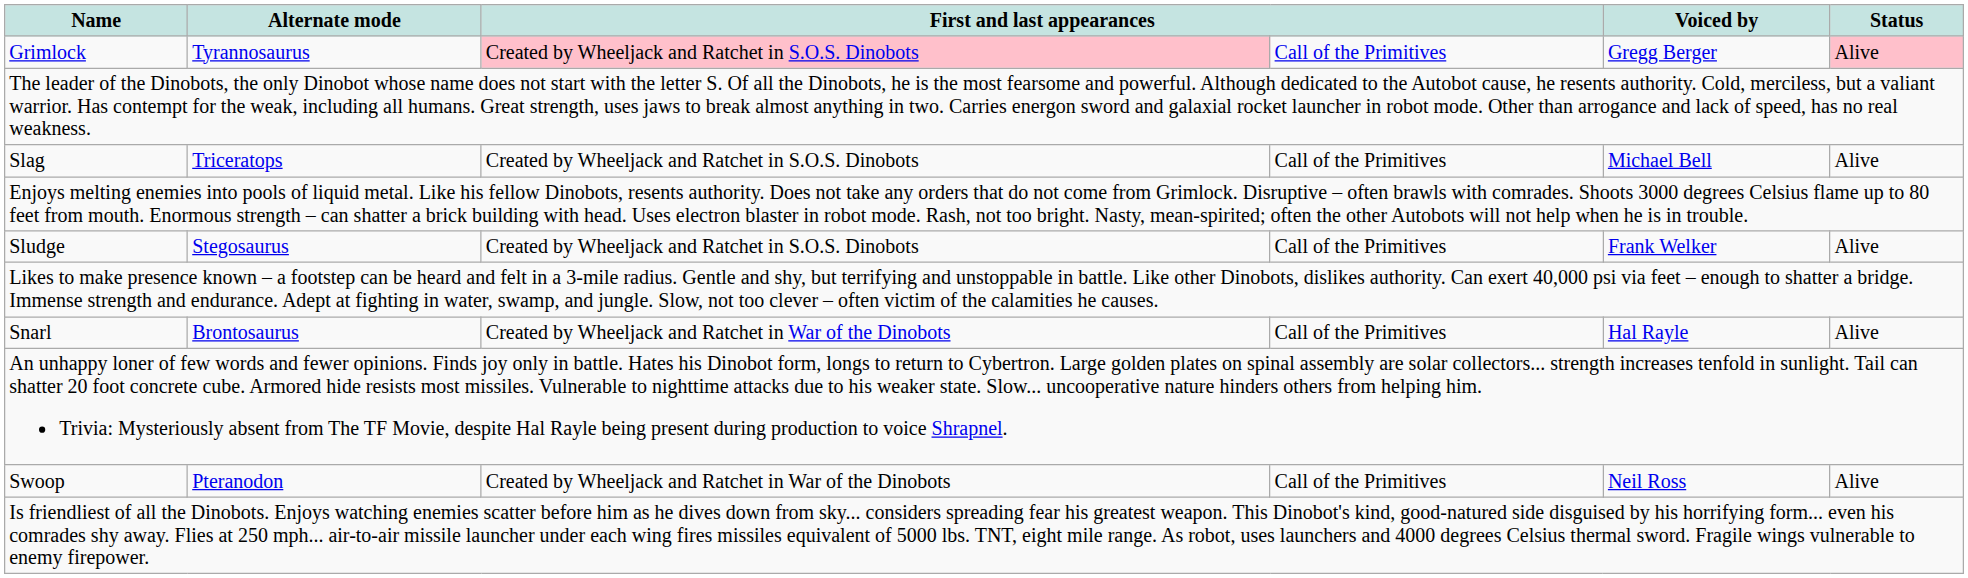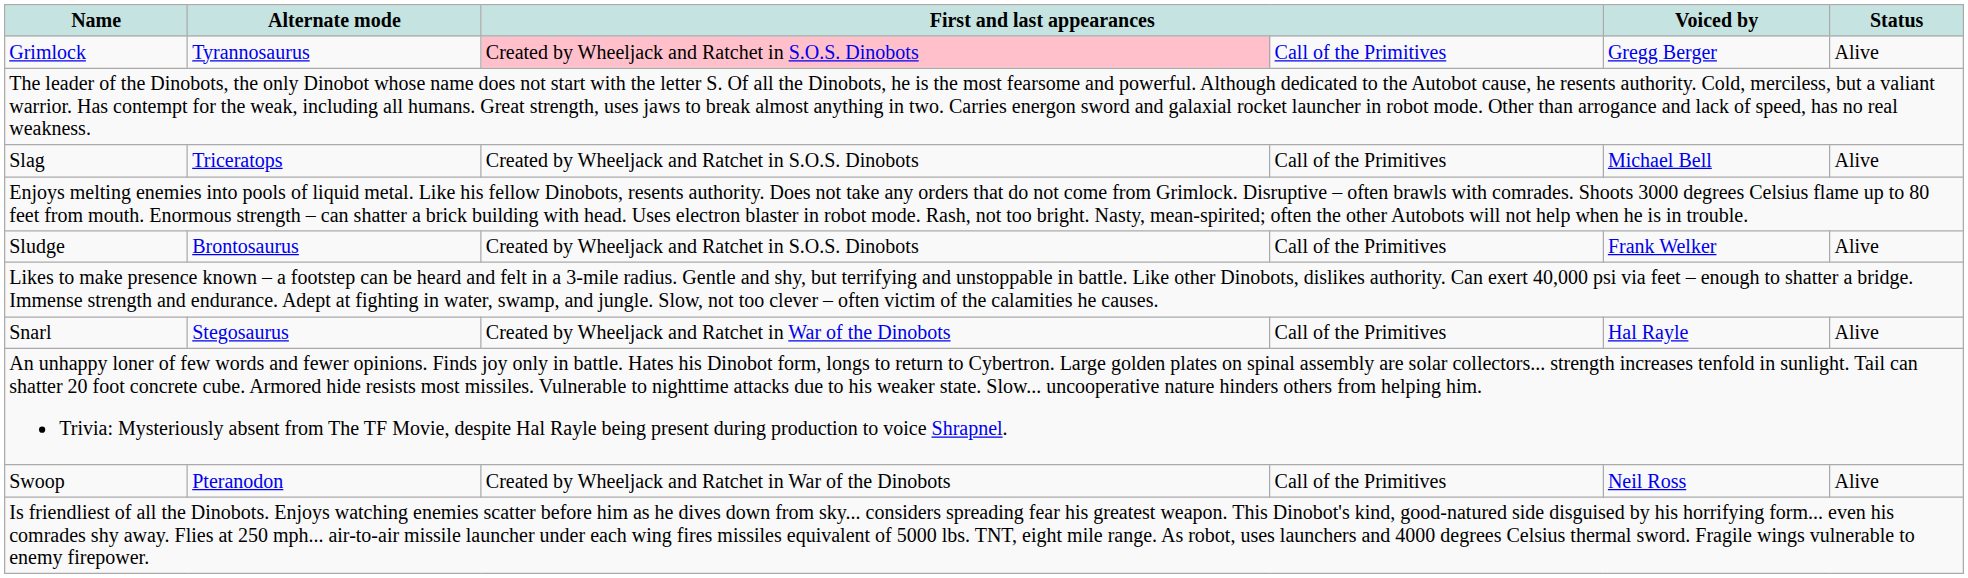Grimlock | Status: pink background -> no background
Sludge | Alternate mode: Stegosaurus -> Brontosaurus
Snarl | Alternate mode: Brontosaurus -> Stegosaurus
